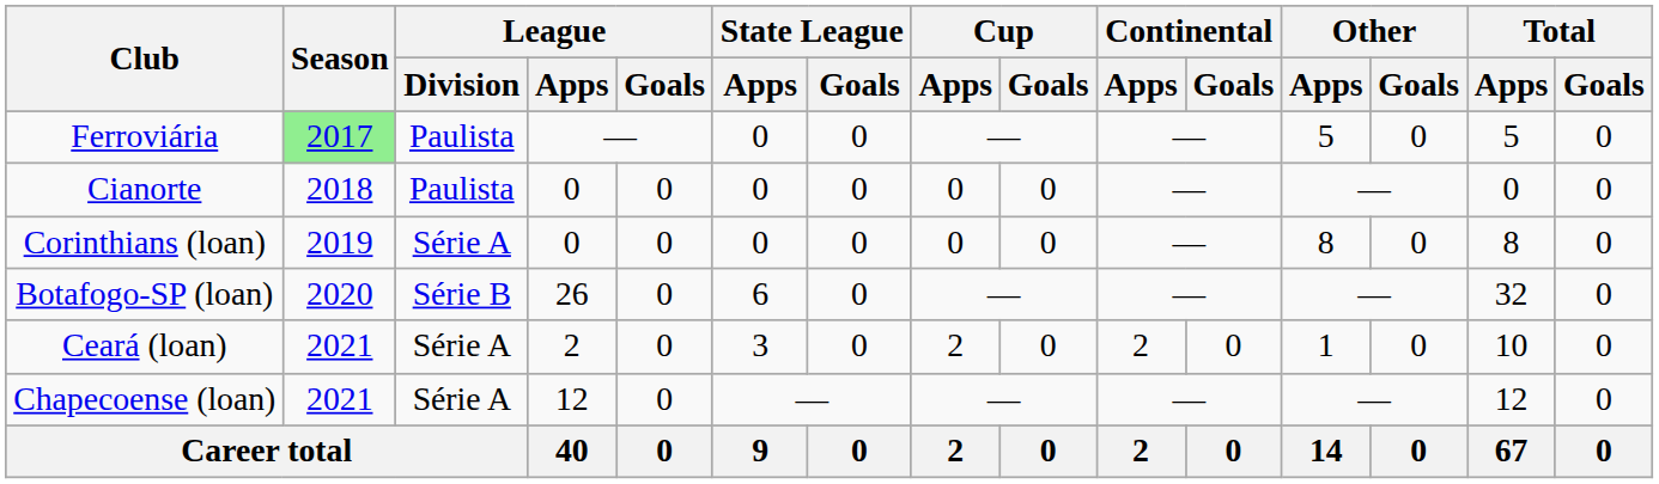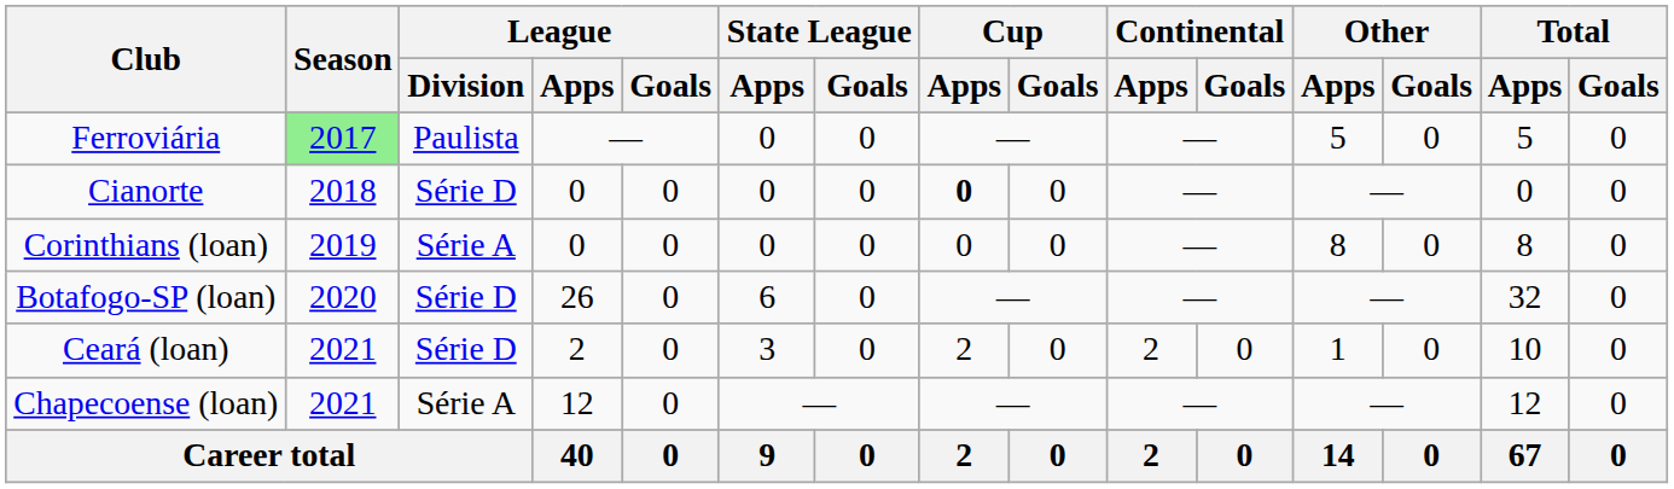Cianorte | League / Division: Paulista -> Série D
Cianorte | Cup / Apps: normal -> bold
Botafogo-SP (loan) | League / Division: Série B -> Série D
Ceará (loan) | League / Division: Série A -> Série D
